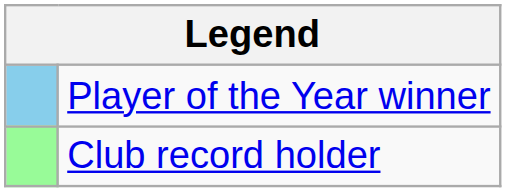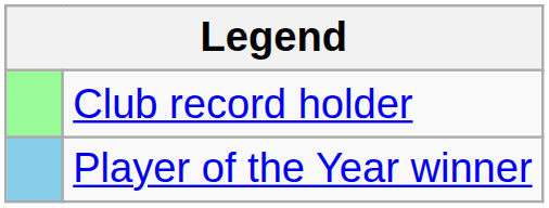rows swapped: Player of the Year winner <-> Club record holder
